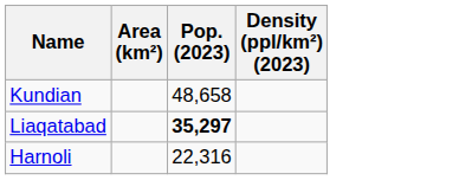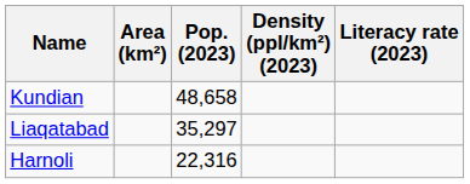+ column: Literacy rate (2023)
Liaqatabad | Pop. (2023): bold -> normal
